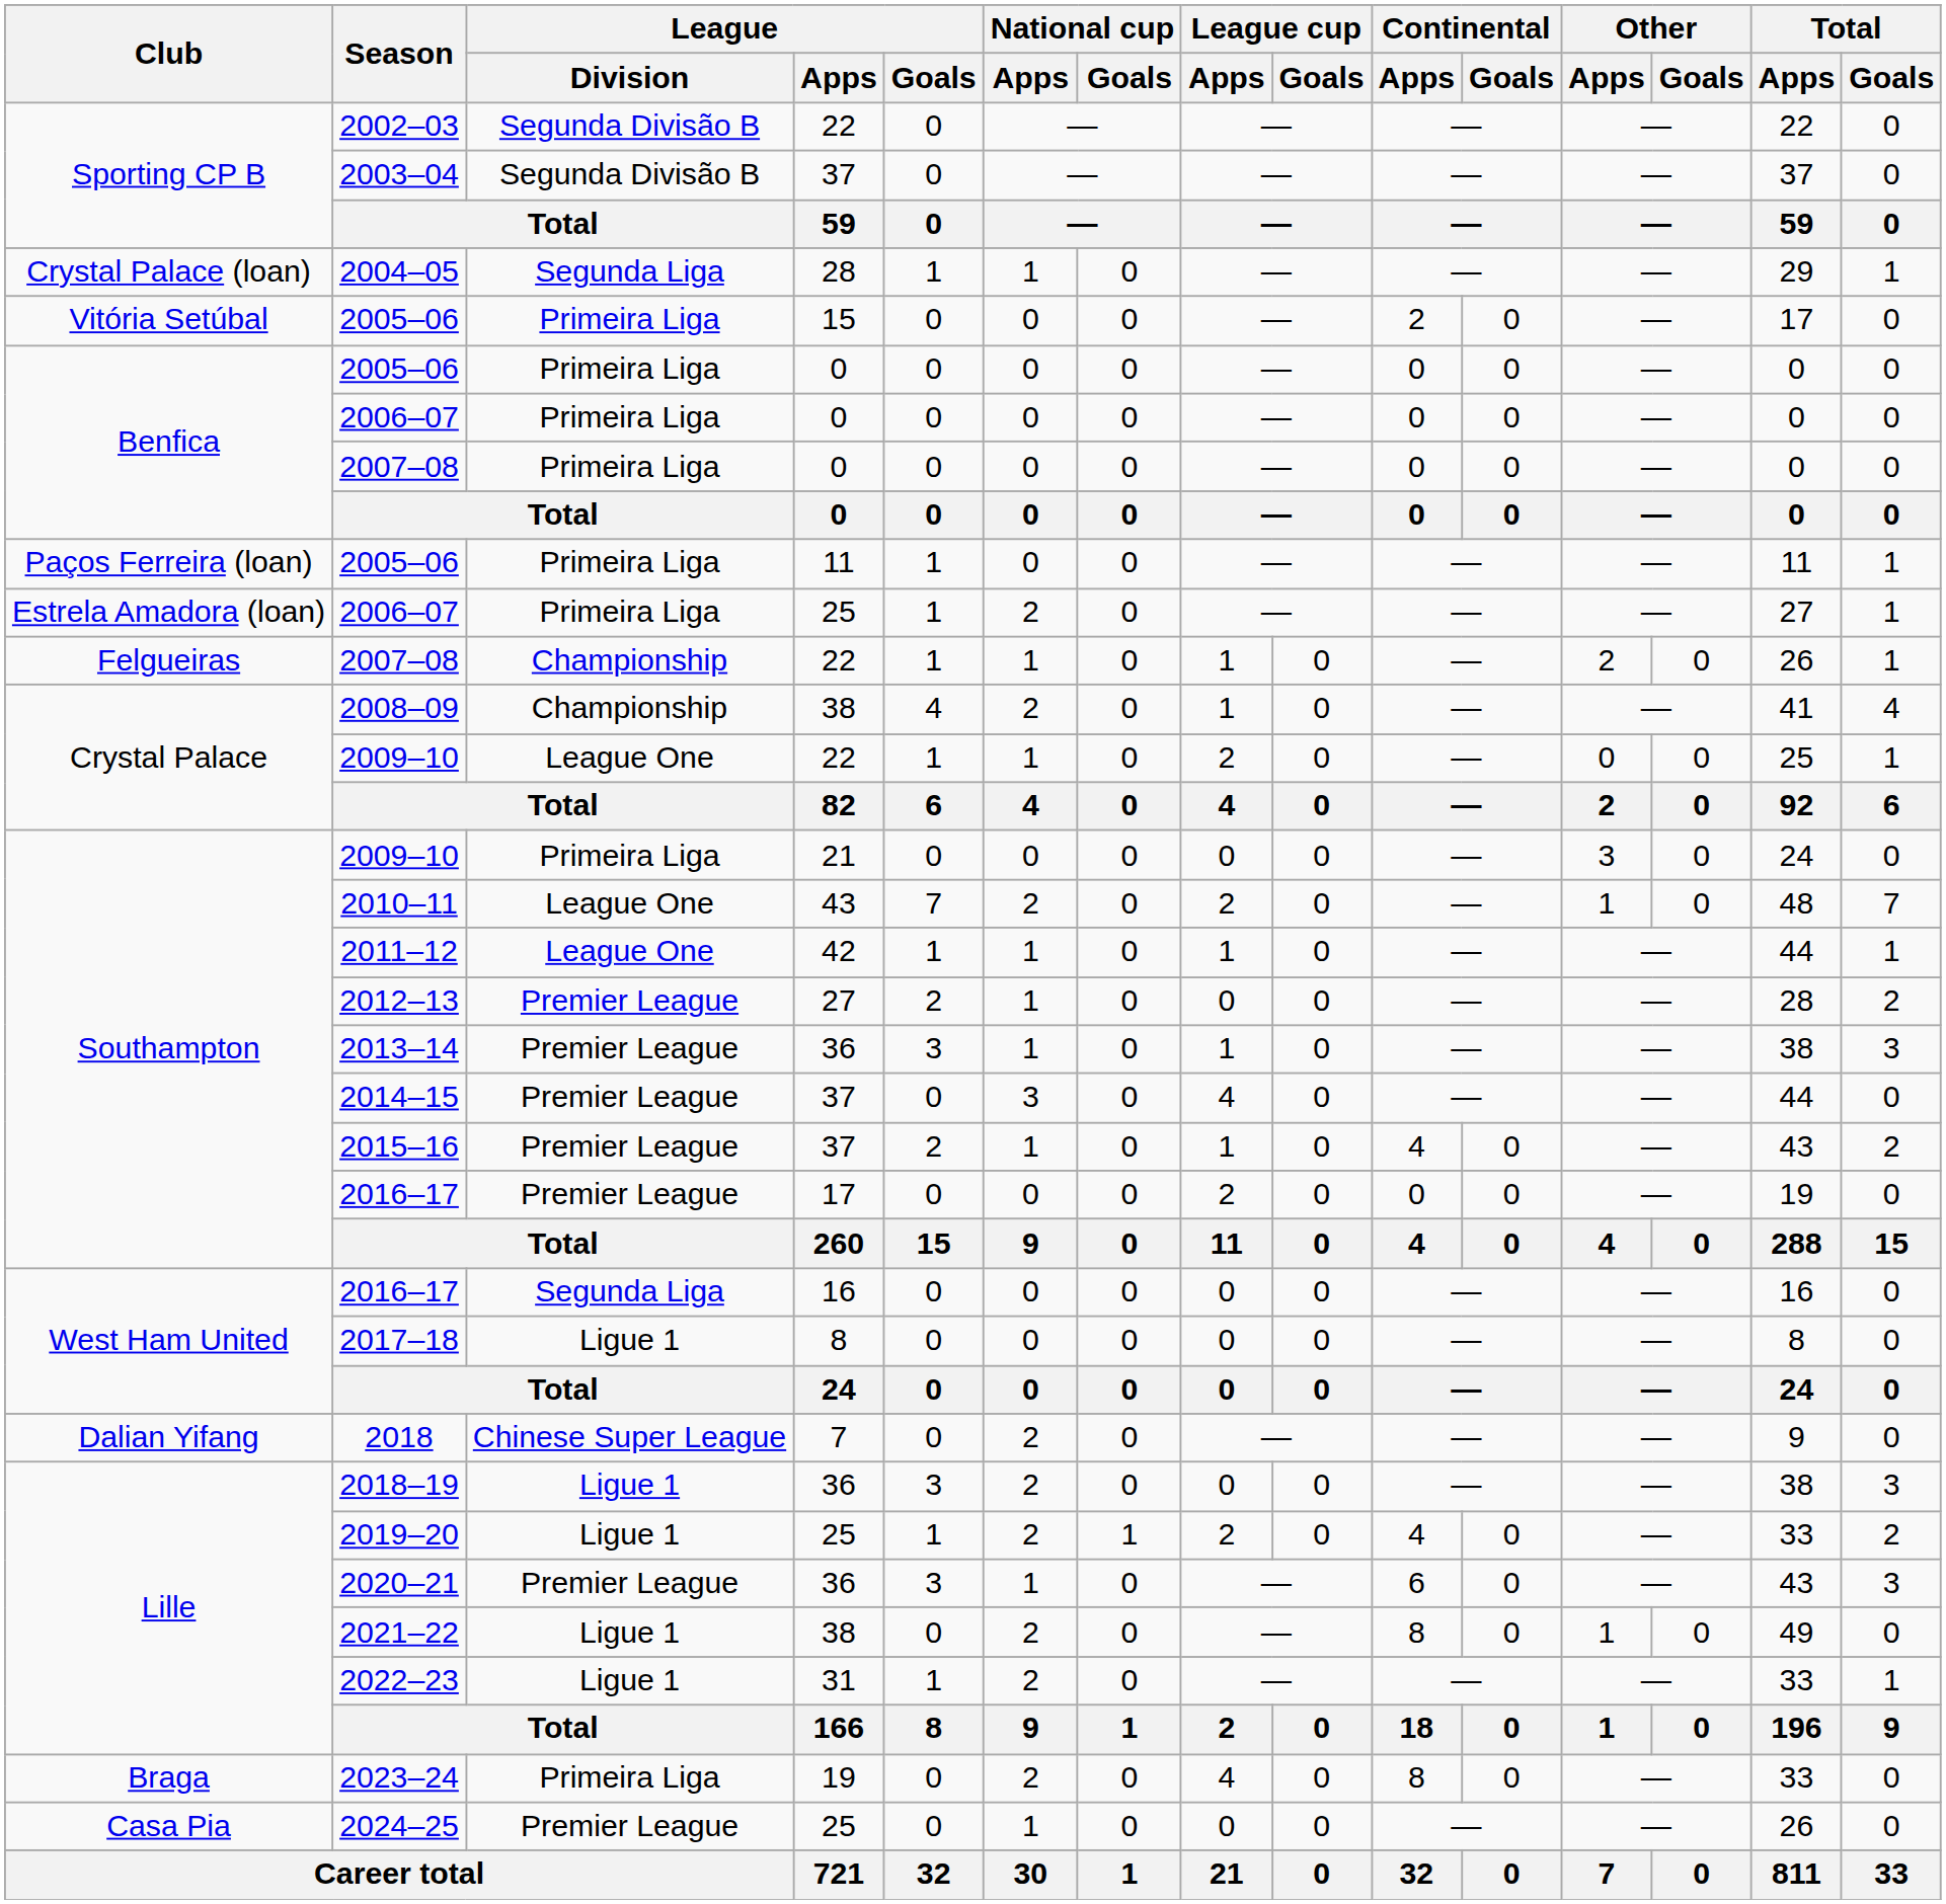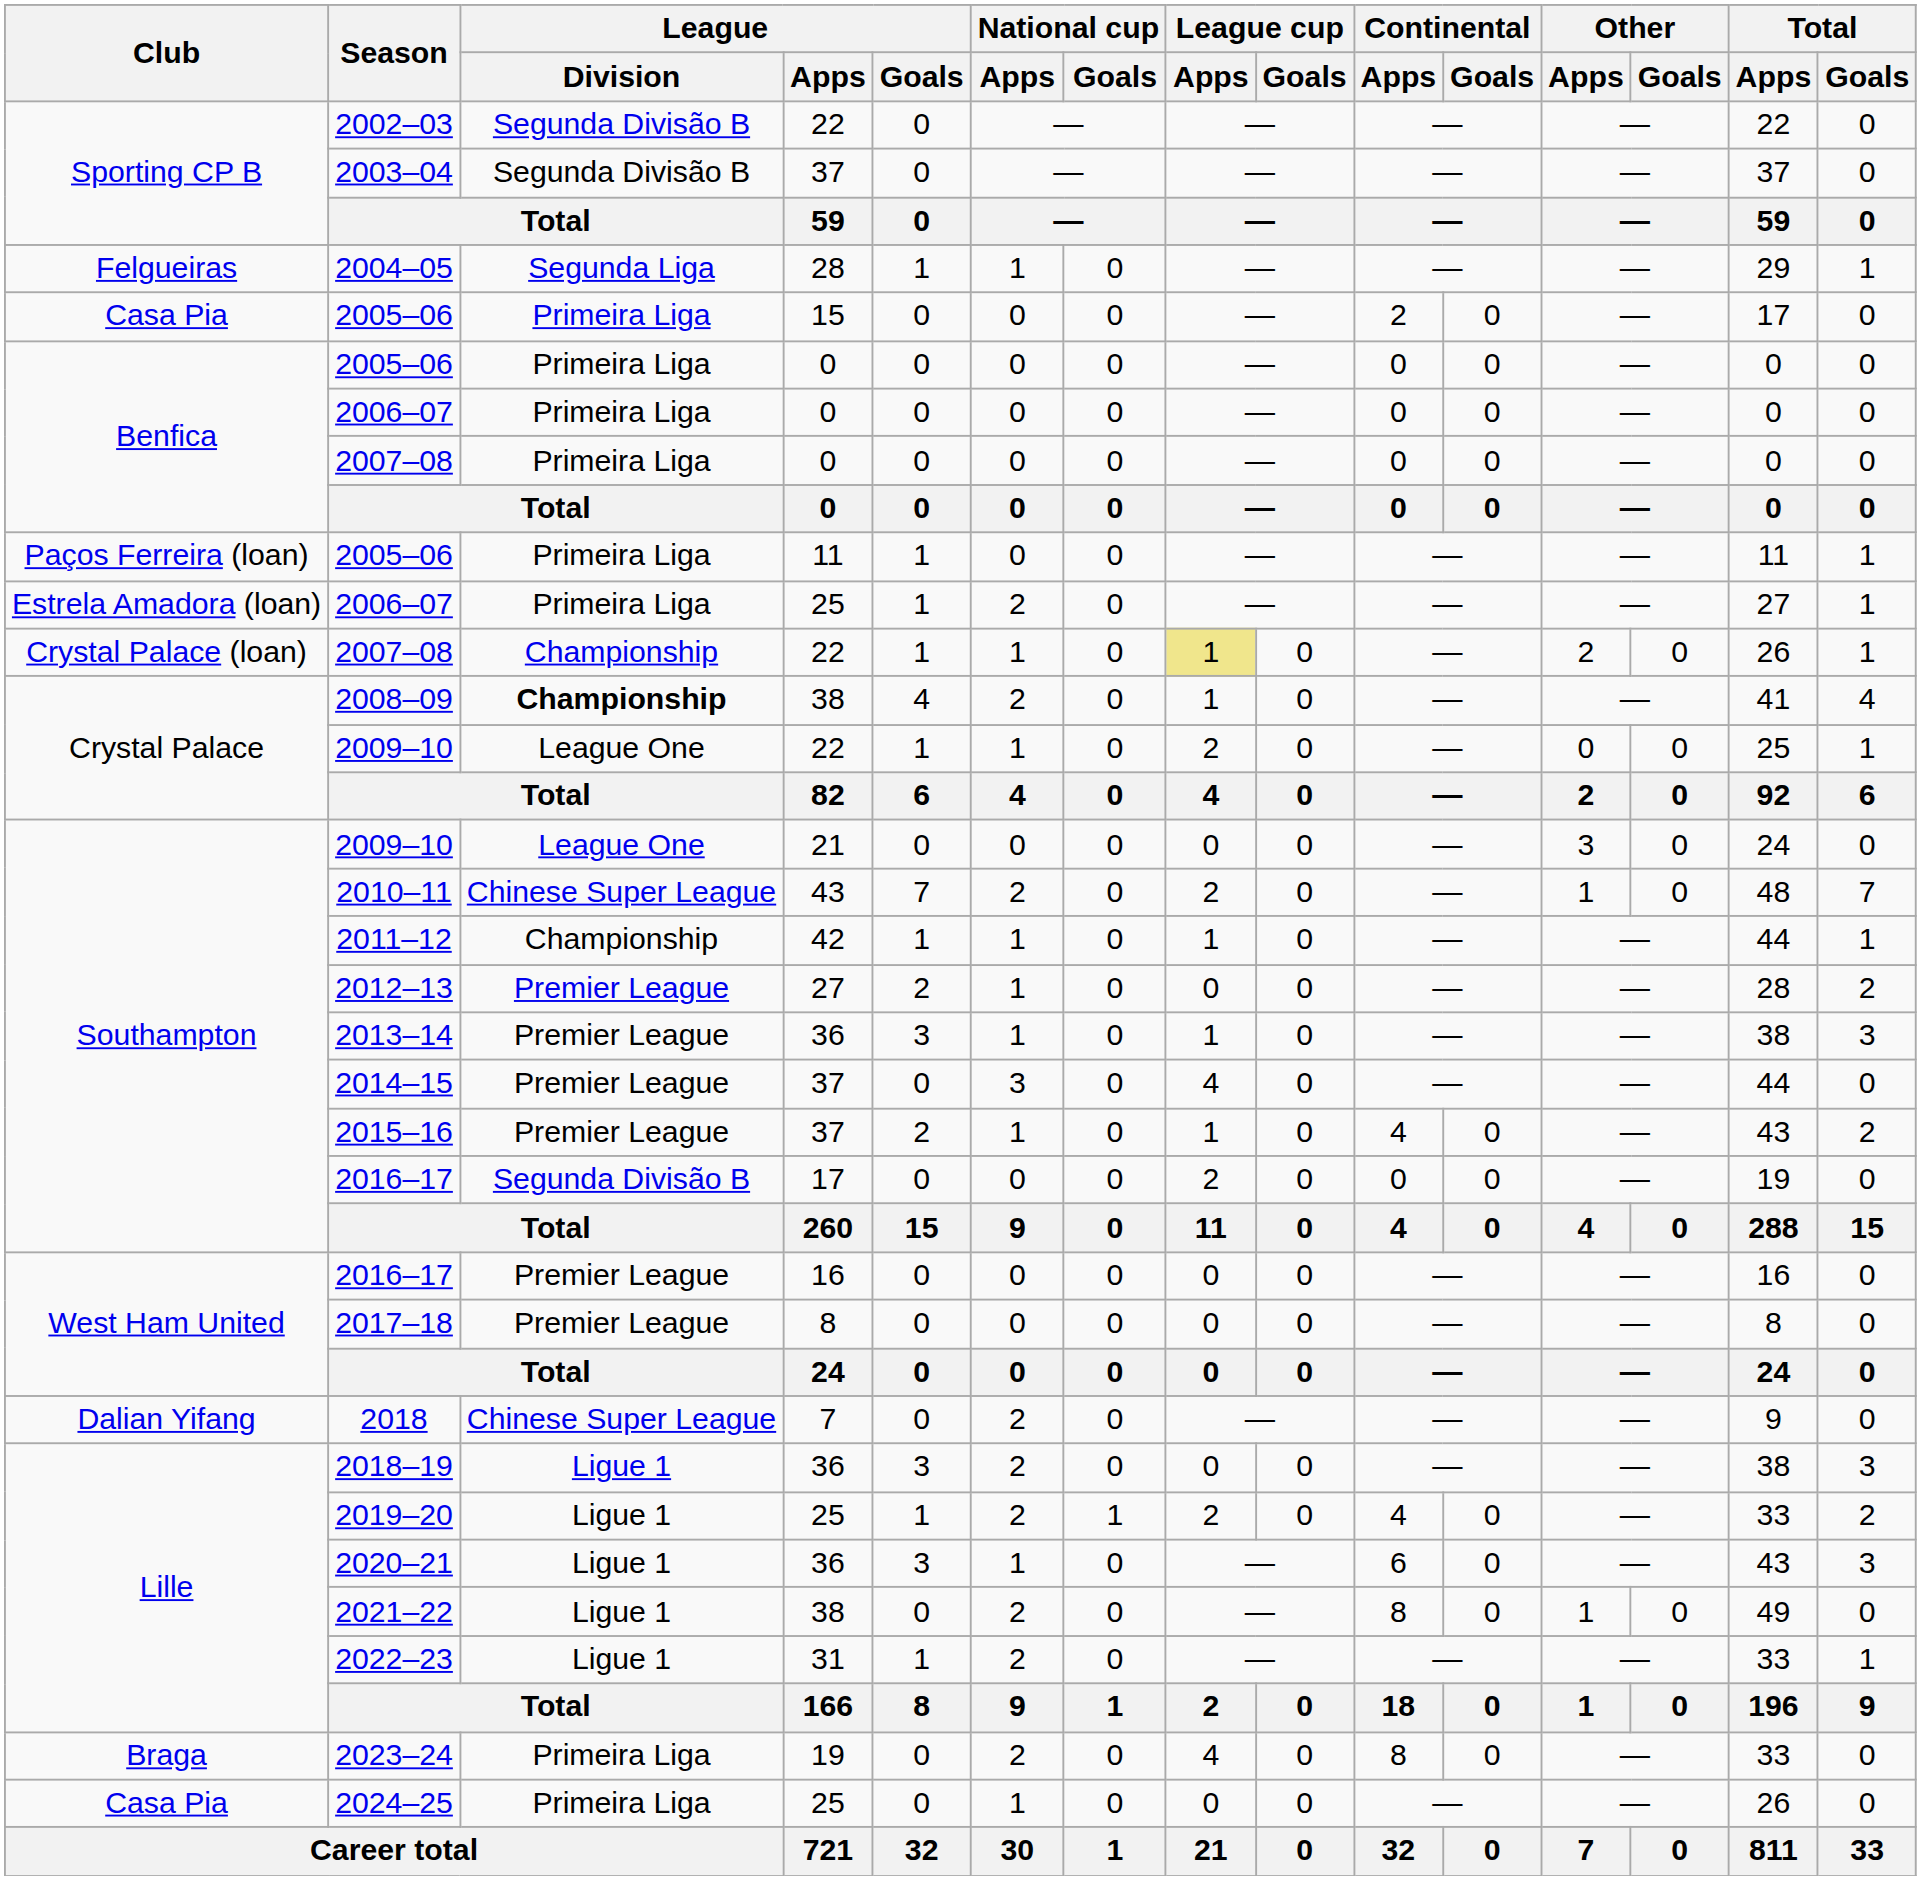2004–05 | Club: Crystal Palace (loan) -> Felgueiras
2005–06 / 15 | Club: Vitória Setúbal -> Casa Pia
2007–08 / 22 | Club: Felgueiras -> Crystal Palace (loan)
2007–08 / 22 | League cup / Apps: no background -> khaki background
2008–09 | League / Division: normal -> bold
2009–10 / 21 | League / Division: Primeira Liga -> League One
2010–11 | League / Division: League One -> Chinese Super League
2011–12 | League / Division: League One -> Championship
2016–17 / 17 | League / Division: Premier League -> Segunda Divisão B
2016–17 / 16 | League / Division: Segunda Liga -> Premier League
2017–18 | League / Division: Ligue 1 -> Premier League
2020–21 | League / Division: Premier League -> Ligue 1
2024–25 | League / Division: Premier League -> Primeira Liga
